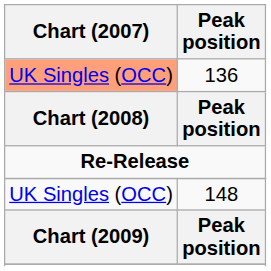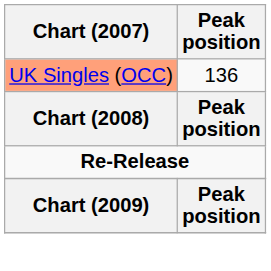- row: UK Singles (OCC) | 148
